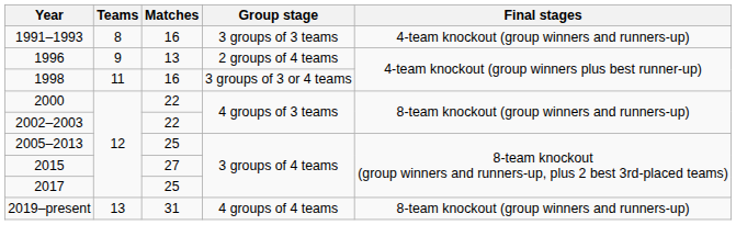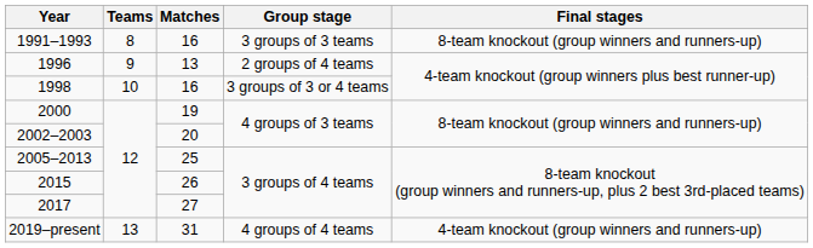1991–1993 | Final stages: 4-team knockout (group winners and runners-up) -> 8-team knockout (group winners and runners-up)
1998 | Teams: 11 -> 10
2000 | Matches: 22 -> 19
2002–2003 | Matches: 22 -> 20
2015 | Matches: 27 -> 26
2017 | Matches: 25 -> 27
2019–present | Final stages: 8-team knockout (group winners and runners-up) -> 4-team knockout (group winners and runners-up)
